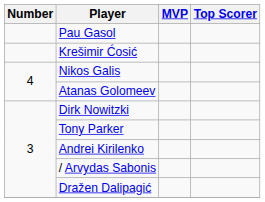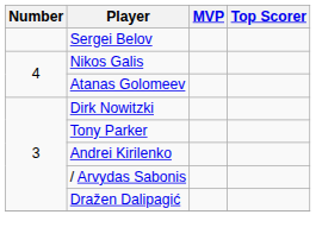- row: Pau Gasol
+ row: Sergei Belov
- row: Krešimir Ćosić
